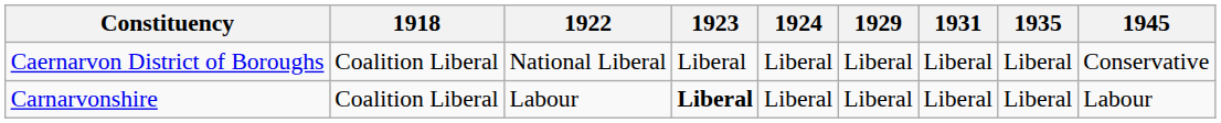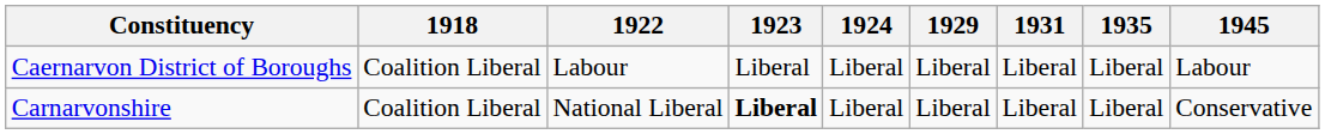Caernarvon District of Boroughs | 1922: National Liberal -> Labour
Caernarvon District of Boroughs | 1945: Conservative -> Labour
Carnarvonshire | 1922: Labour -> National Liberal
Carnarvonshire | 1945: Labour -> Conservative
